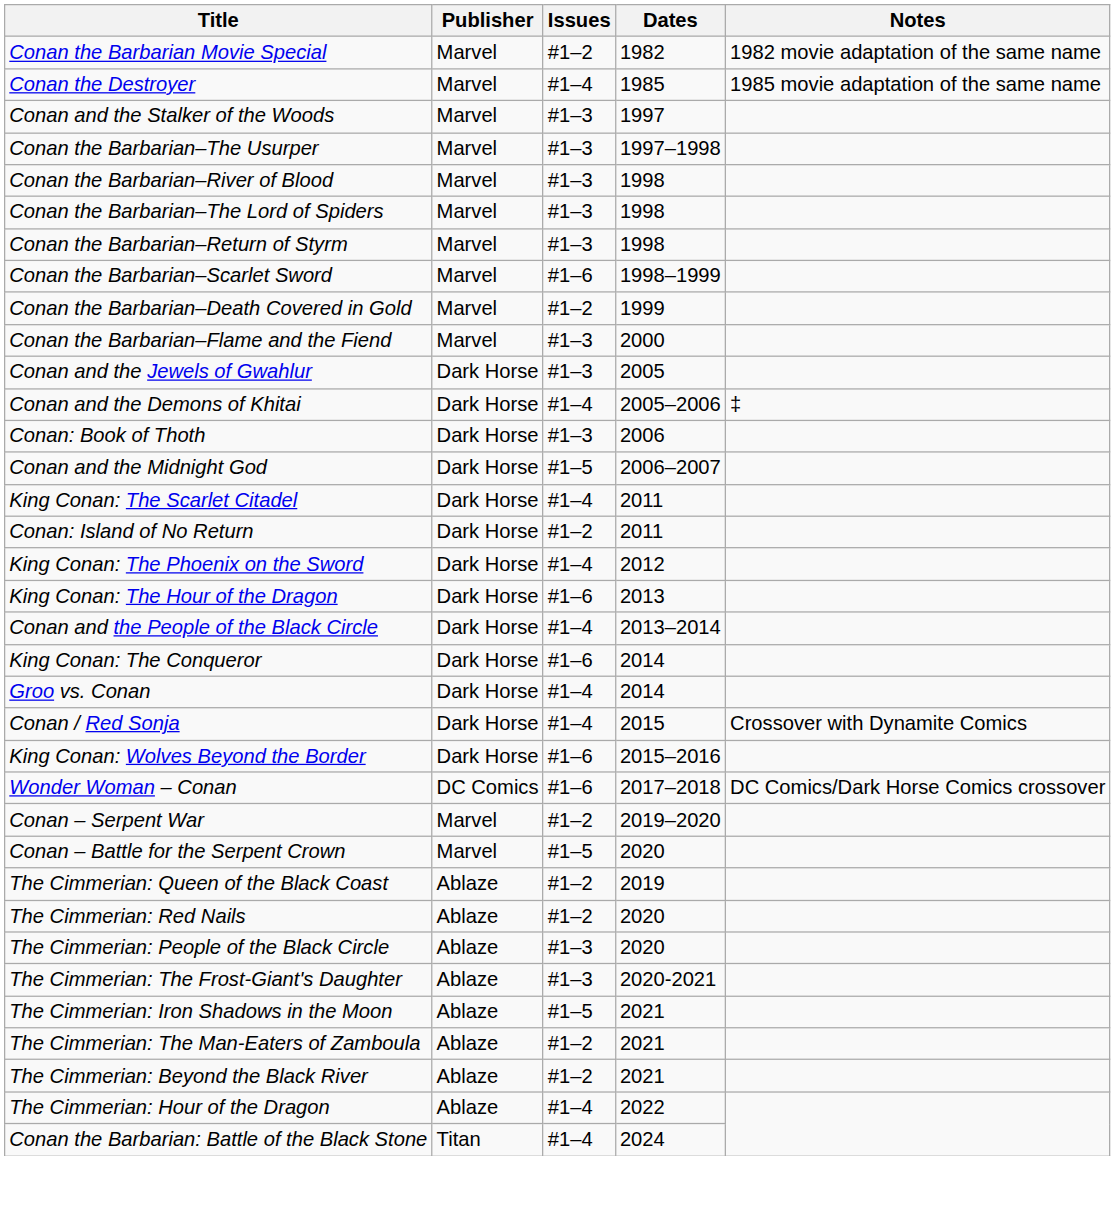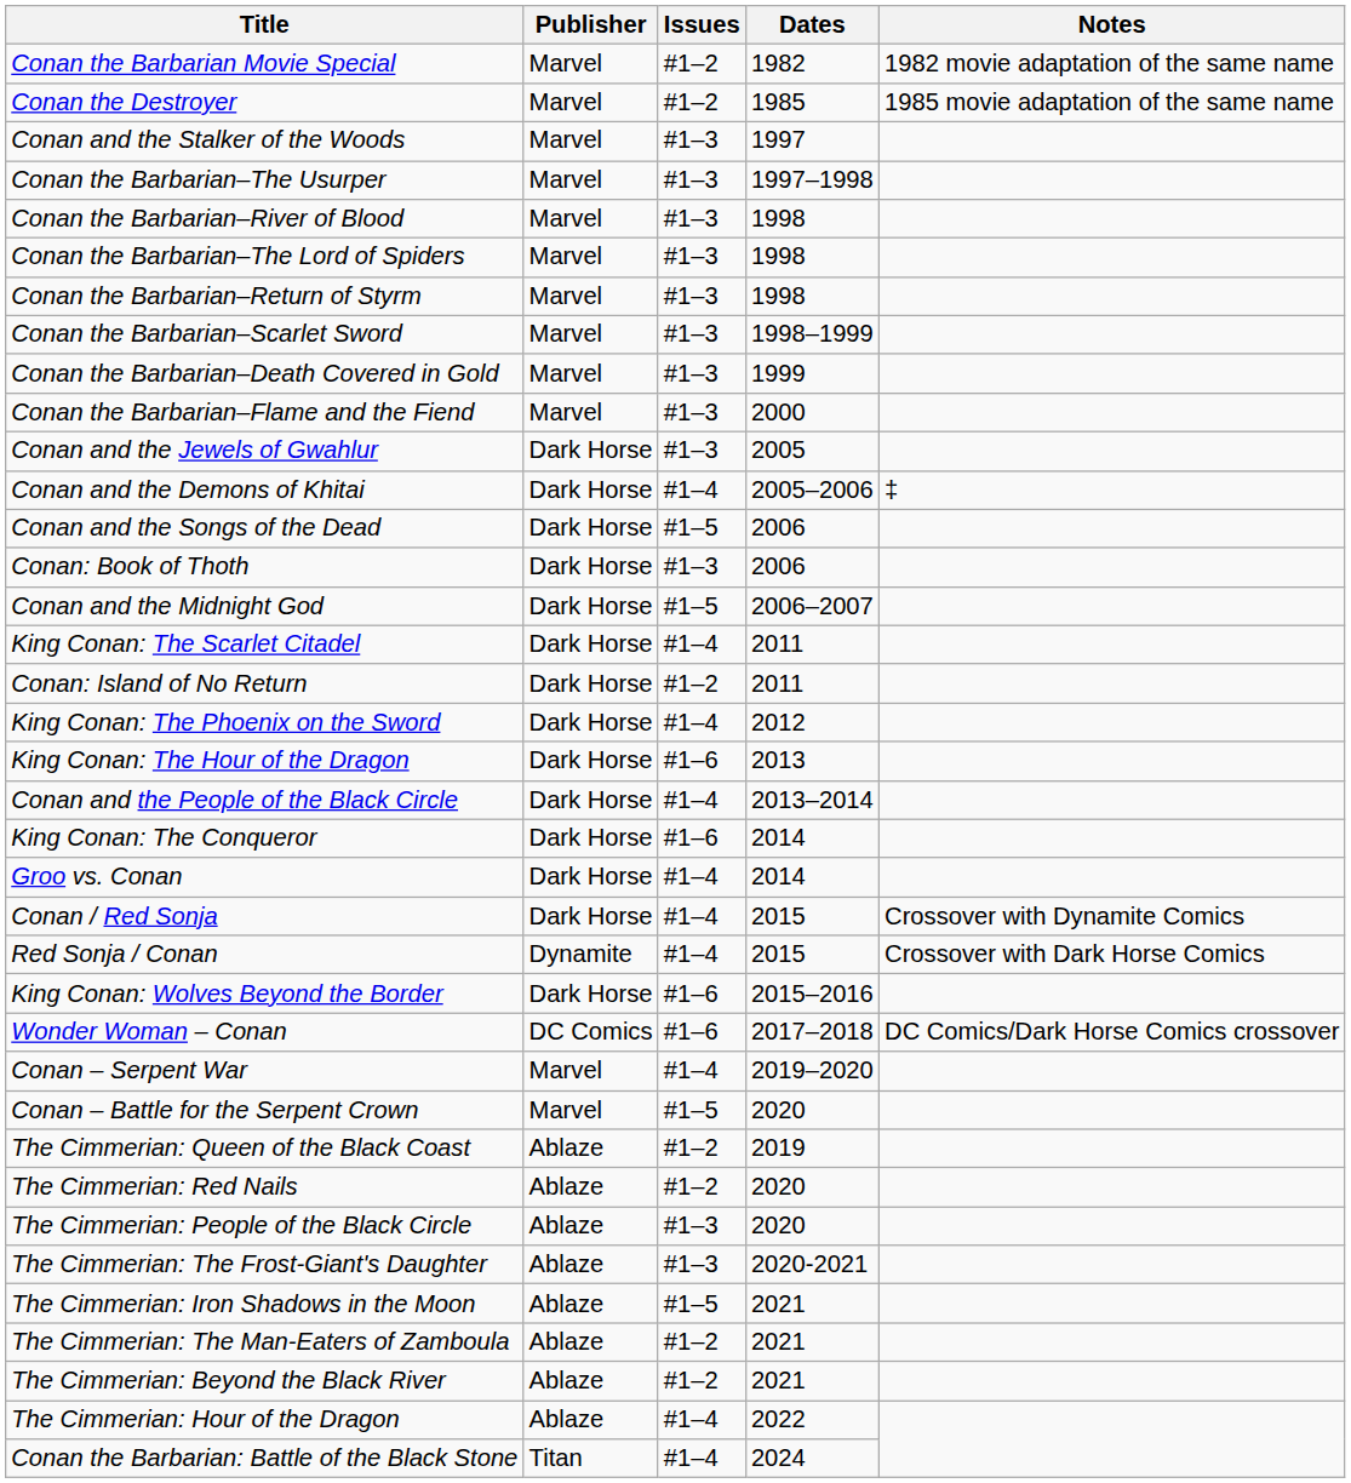Conan the Destroyer | Issues: #1–4 -> #1–2
Conan the Barbarian–Scarlet Sword | Issues: #1–6 -> #1–3
Conan the Barbarian–Death Covered in Gold | Issues: #1–2 -> #1–3
+ row: Conan and the Songs of the Dead | Dark Horse | #1–5 | 2006
+ row: Red Sonja / Conan | Dynamite | #1–4 | 2015 | Crossover with Dark Horse Comics
Conan – Serpent War | Issues: #1–2 -> #1–4
